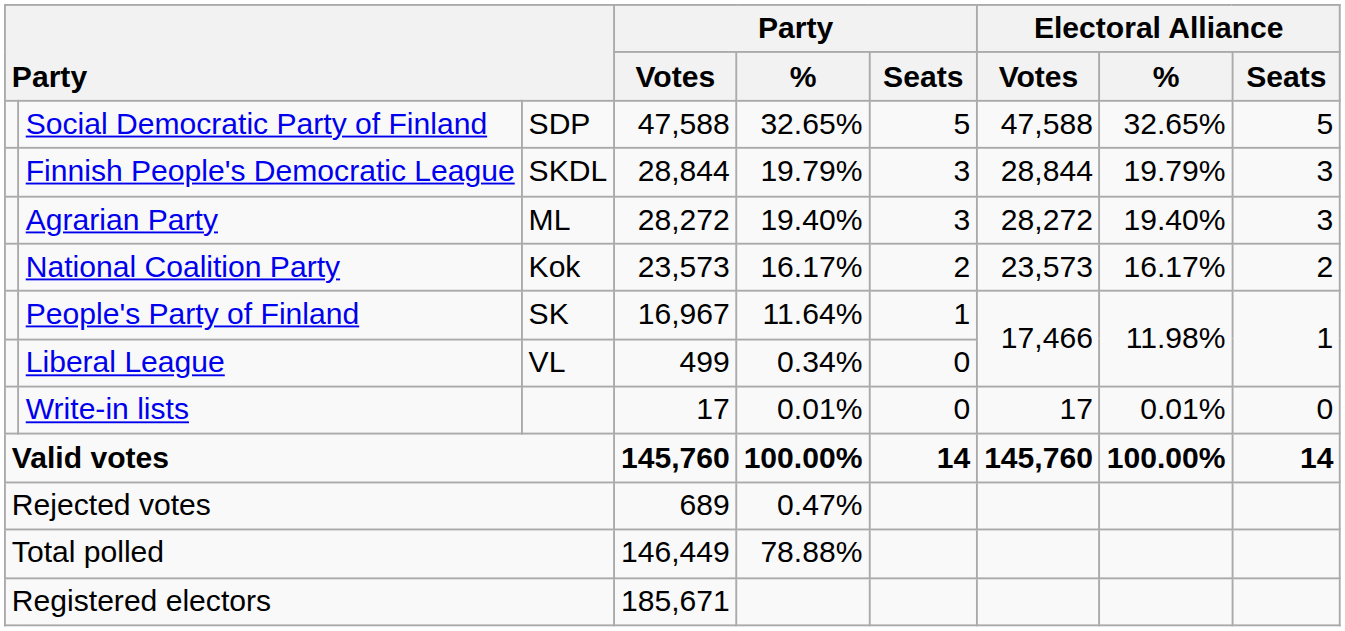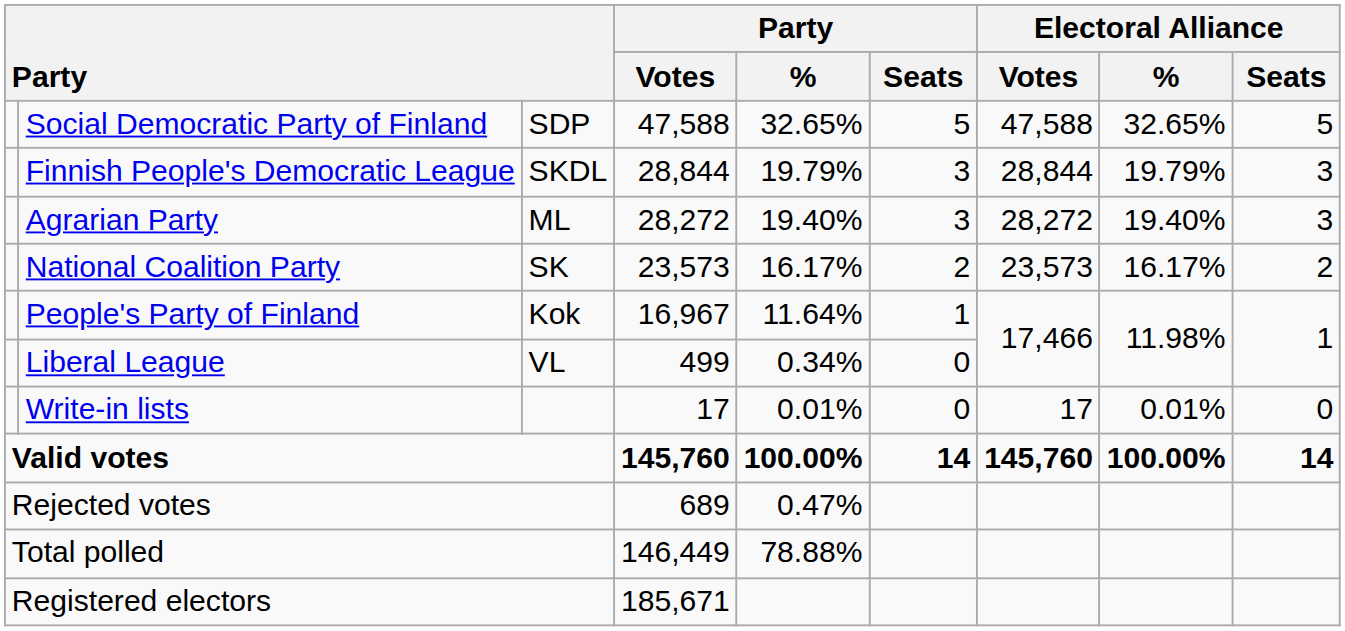National Coalition Party | column 3: Kok -> SK
People's Party of Finland | column 3: SK -> Kok
